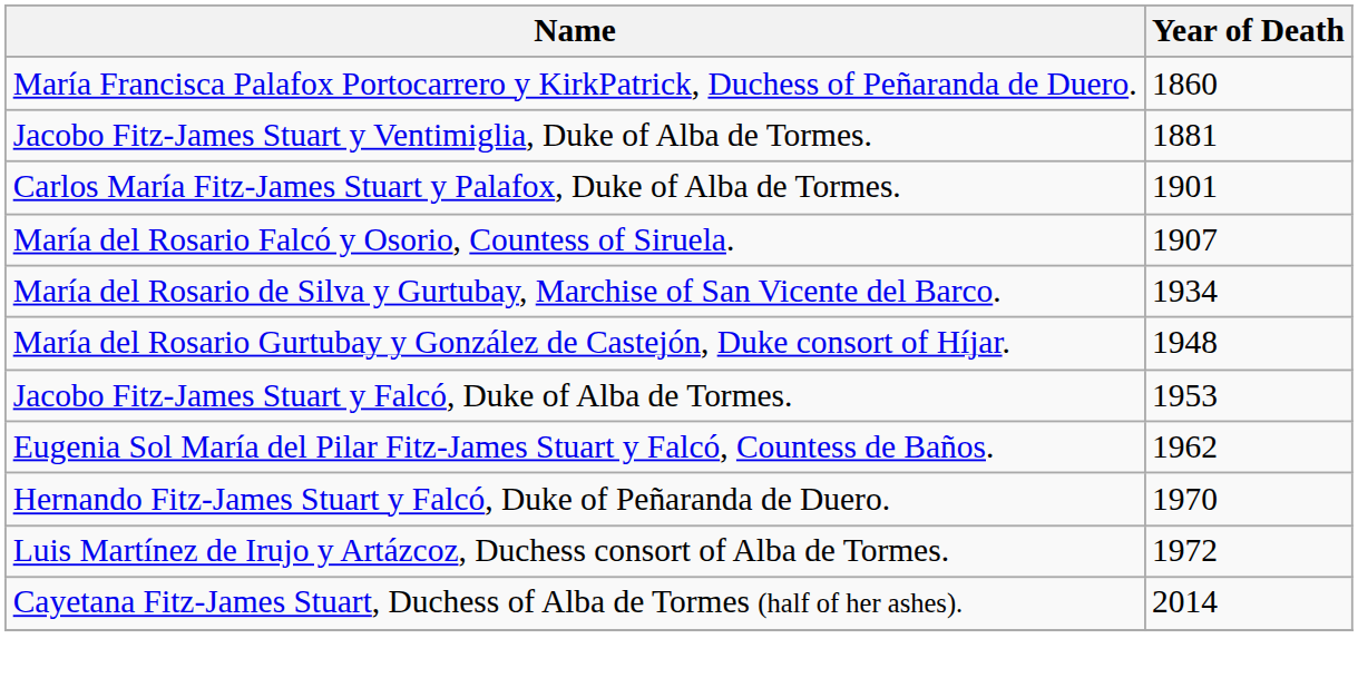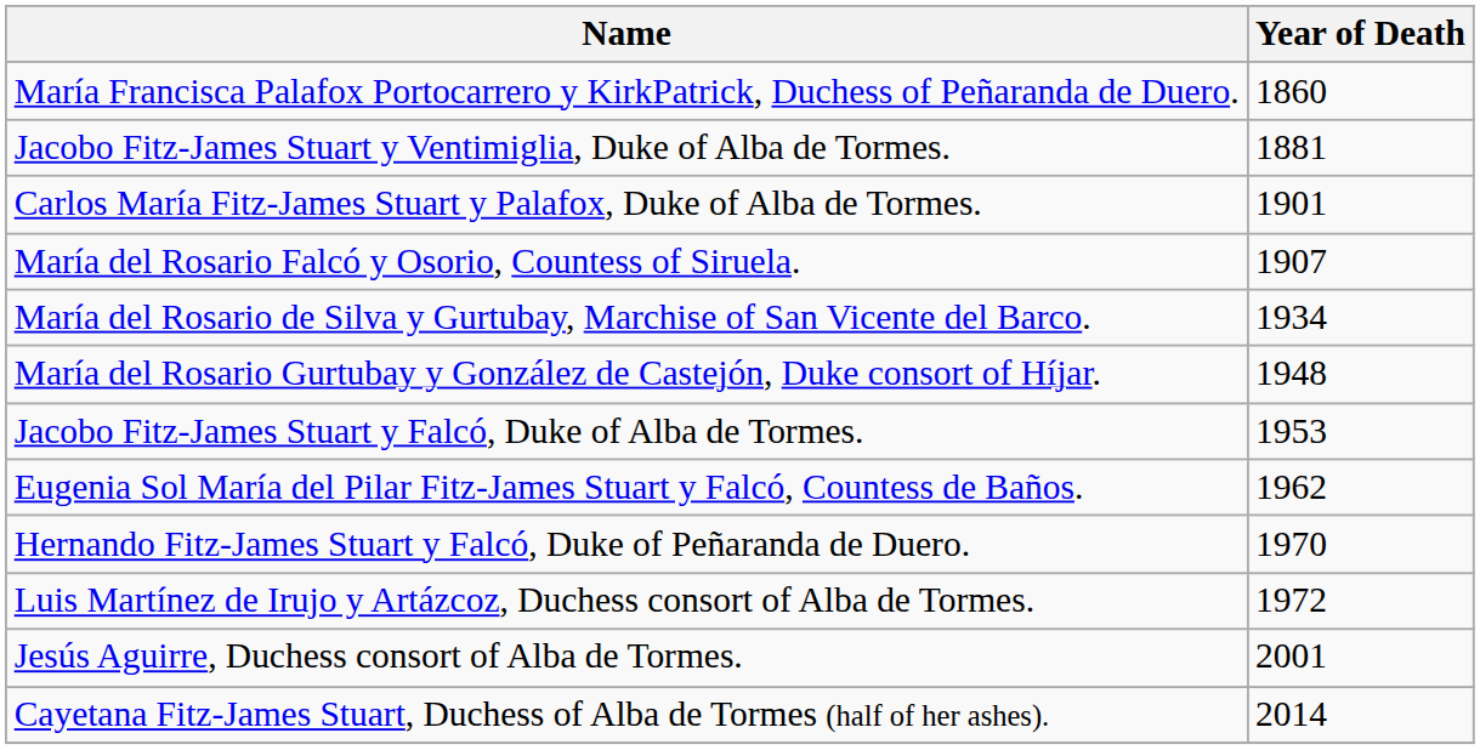+ row: Jesús Aguirre, Duchess consort of Alba de Tormes. | 2001
